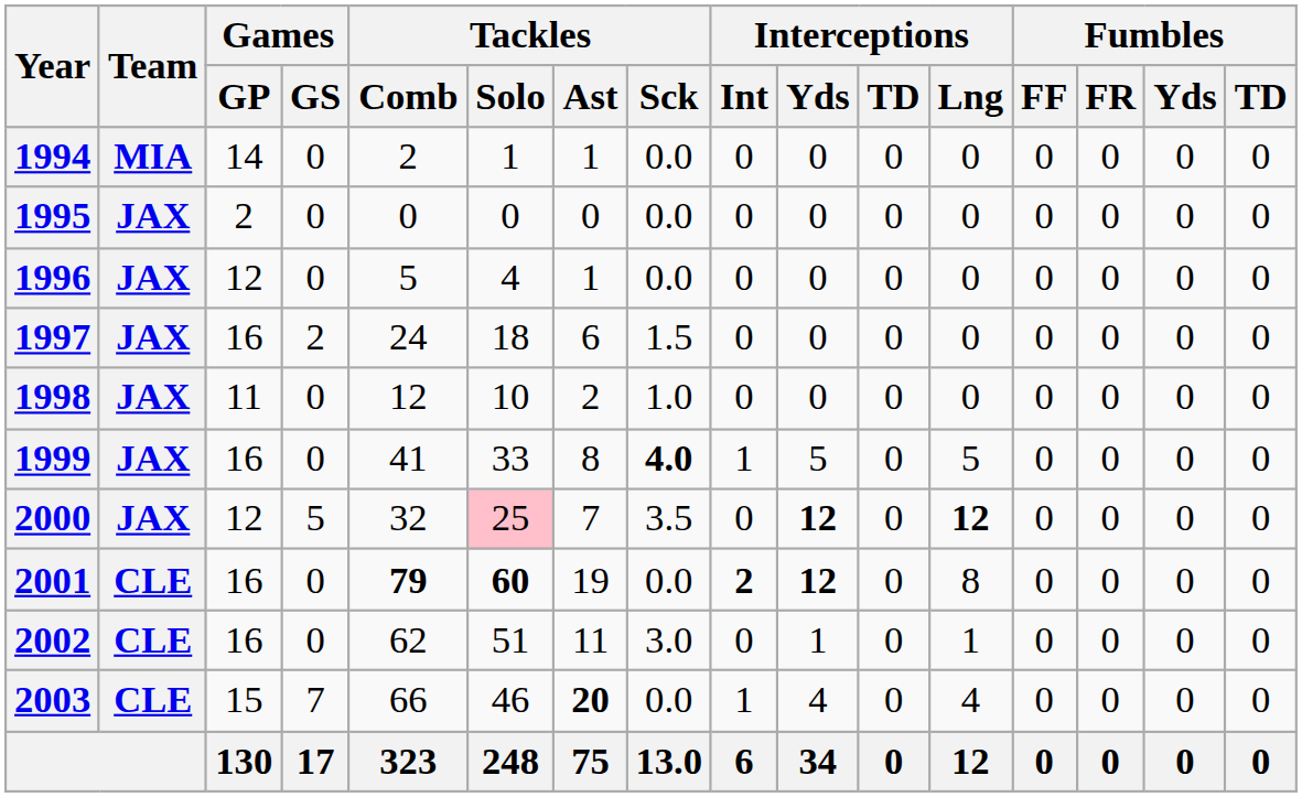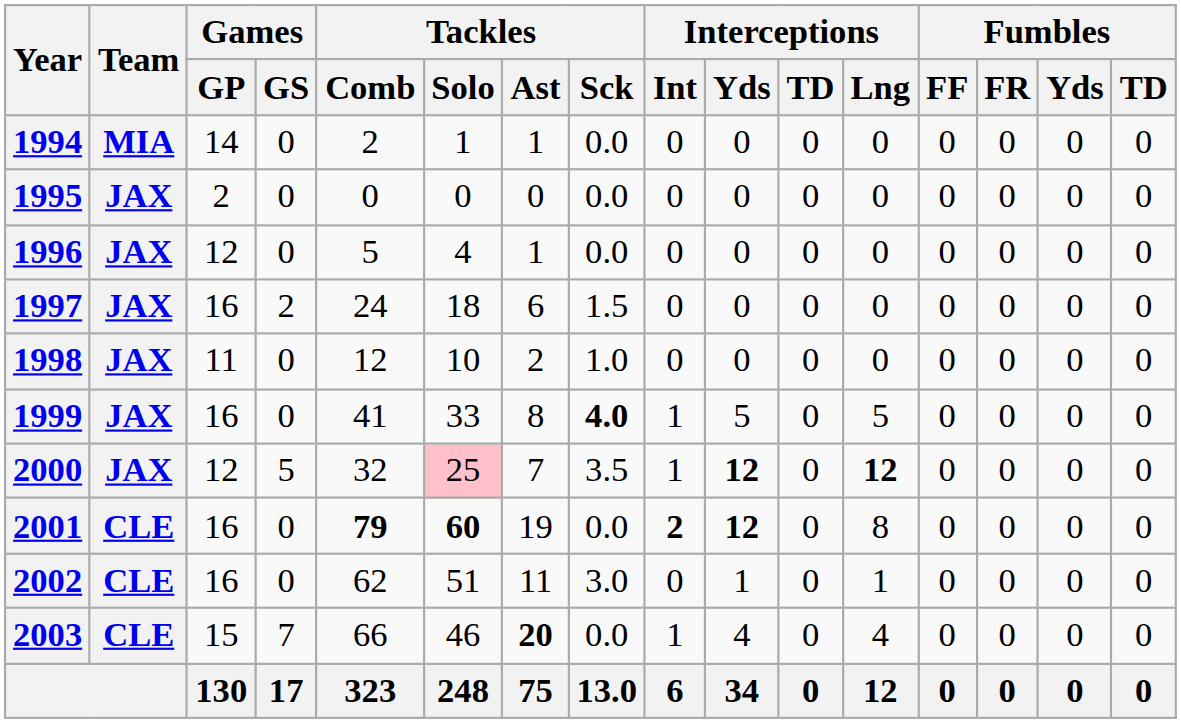2000 | Interceptions / Int: 0 -> 1
